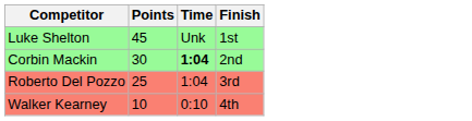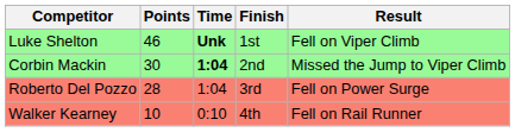+ column: Result | Fell on Viper Climb | Missed the Jump to Viper Climb | Fell on Power Surge | Fell on Rail Runner
Luke Shelton | Points: 45 -> 46
Luke Shelton | Time: normal -> bold
Roberto Del Pozzo | Points: 25 -> 28
